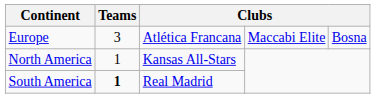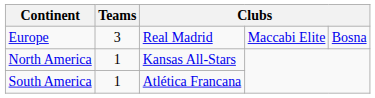Europe | column 3: Atlética Francana -> Real Madrid
South America | Teams: bold -> normal
South America | column 3: Real Madrid -> Atlética Francana
